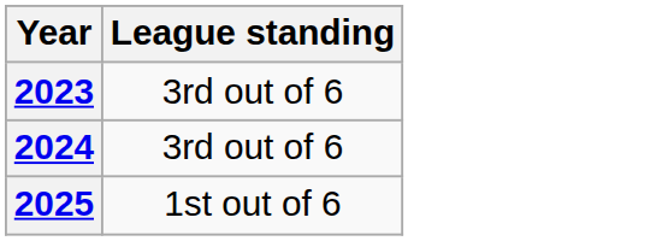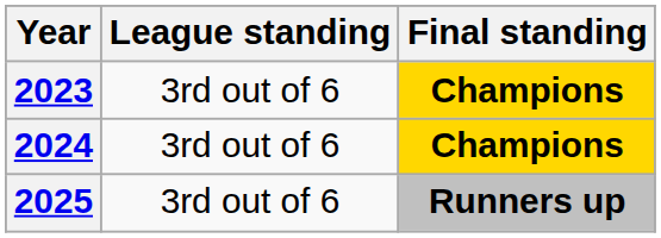+ column: Final standing | Champions | Champions | Runners up
2025 | League standing: 1st out of 6 -> 3rd out of 6
